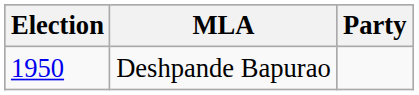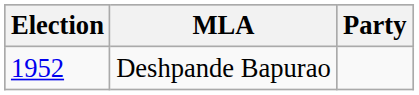Deshpande Bapurao | Election: 1950 -> 1952
